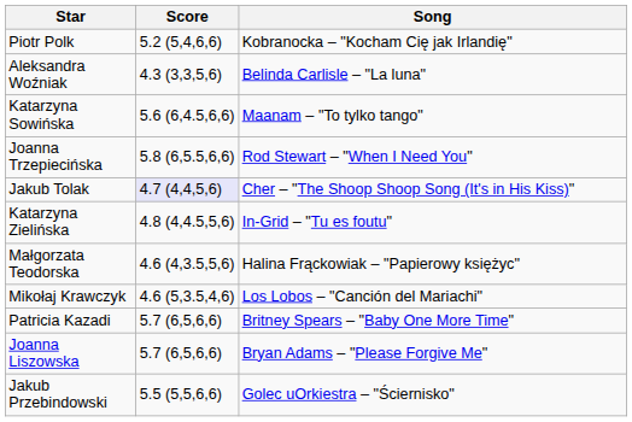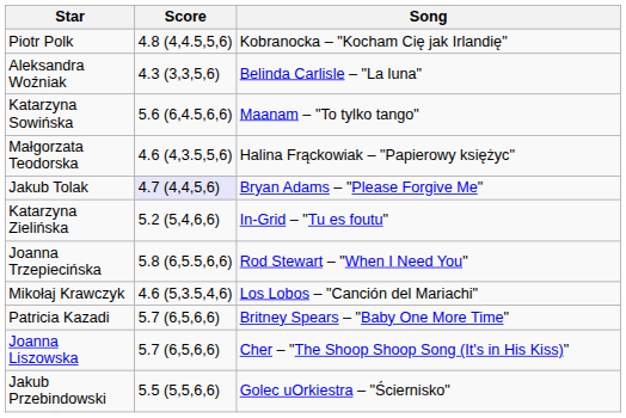Piotr Polk | Score: 5.2 (5,4,6,6) -> 4.8 (4,4.5,5,6)
rows swapped: Joanna Trzepiecińska <-> Małgorzata Teodorska
Jakub Tolak | Song: Cher – "The Shoop Shoop Song (It's in His Kiss)" -> Bryan Adams – "Please Forgive Me"
Katarzyna Zielińska | Score: 4.8 (4,4.5,5,6) -> 5.2 (5,4,6,6)
Joanna Liszowska | Song: Bryan Adams – "Please Forgive Me" -> Cher – "The Shoop Shoop Song (It's in His Kiss)"
